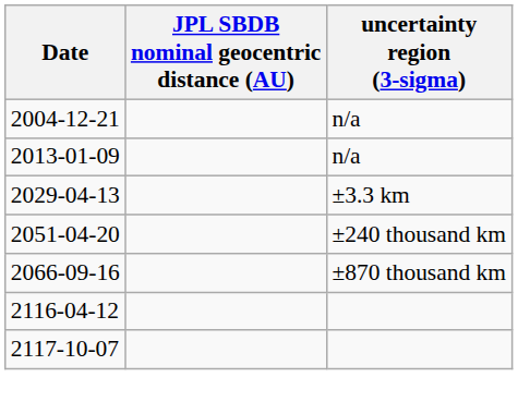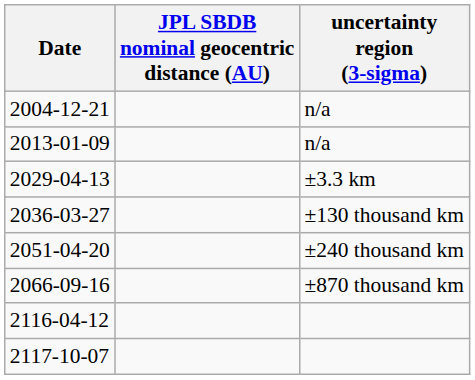+ row: 2036-03-27 | ±130 thousand km
